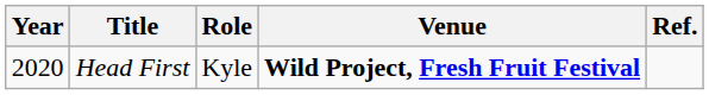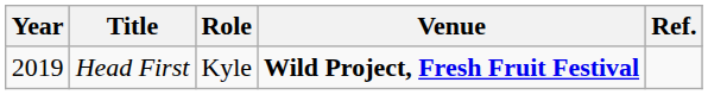Head First | Year: 2020 -> 2019
